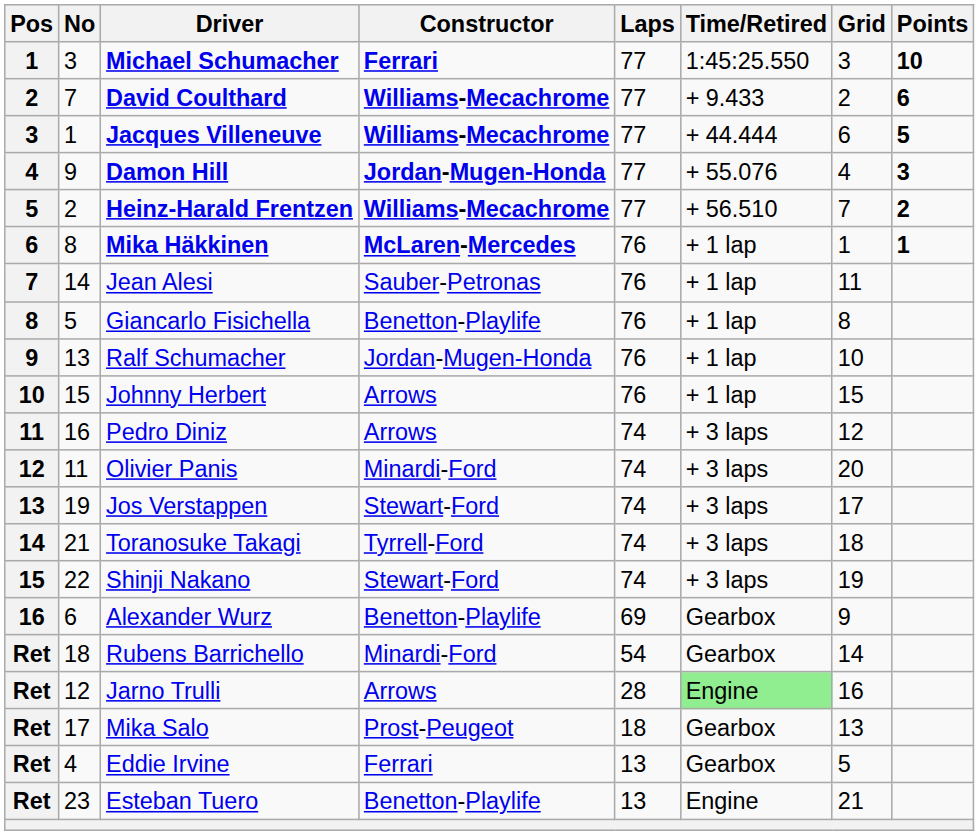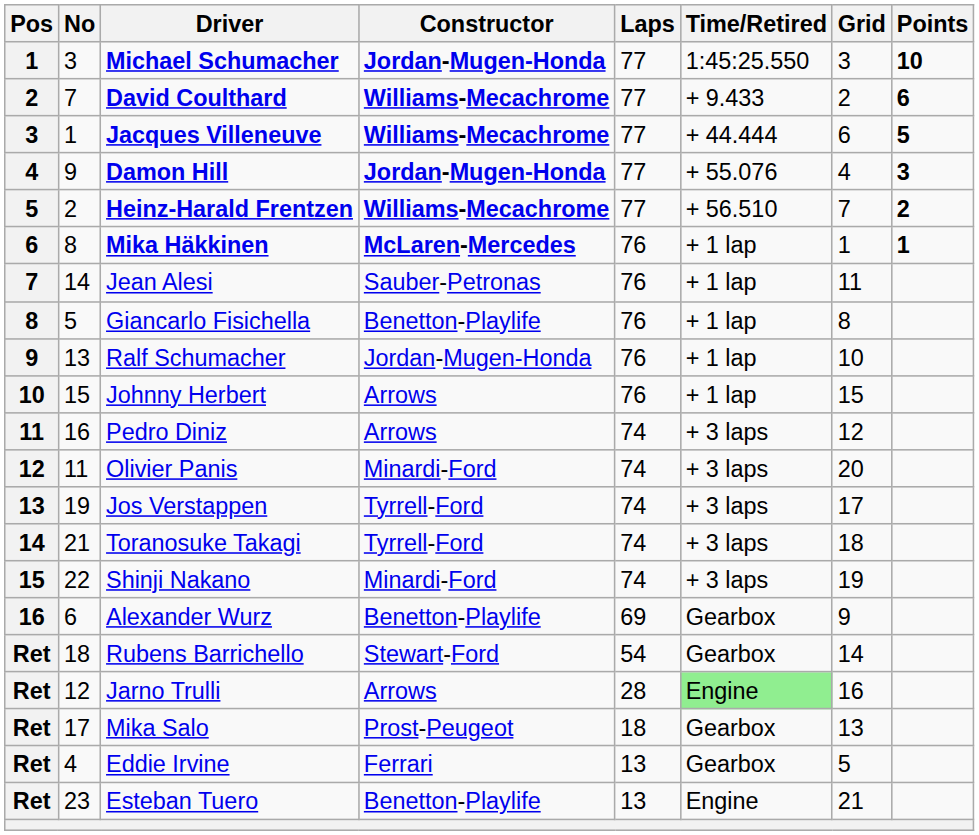Michael Schumacher | Constructor: Ferrari -> Jordan-Mugen-Honda
Jos Verstappen | Constructor: Stewart-Ford -> Tyrrell-Ford
Shinji Nakano | Constructor: Stewart-Ford -> Minardi-Ford
Rubens Barrichello | Constructor: Minardi-Ford -> Stewart-Ford
